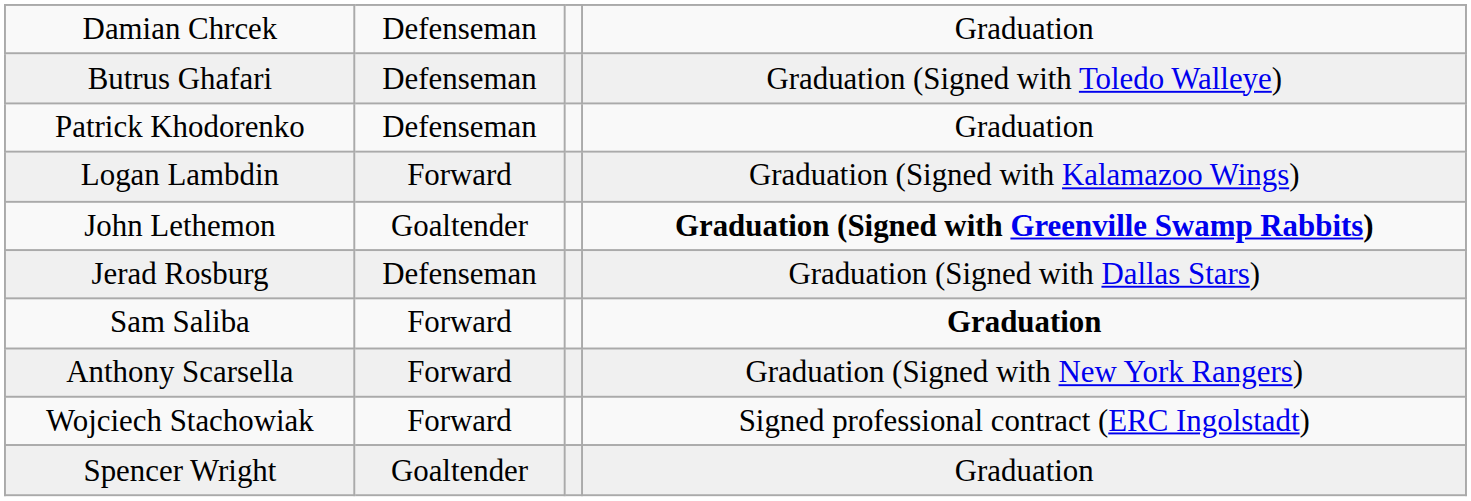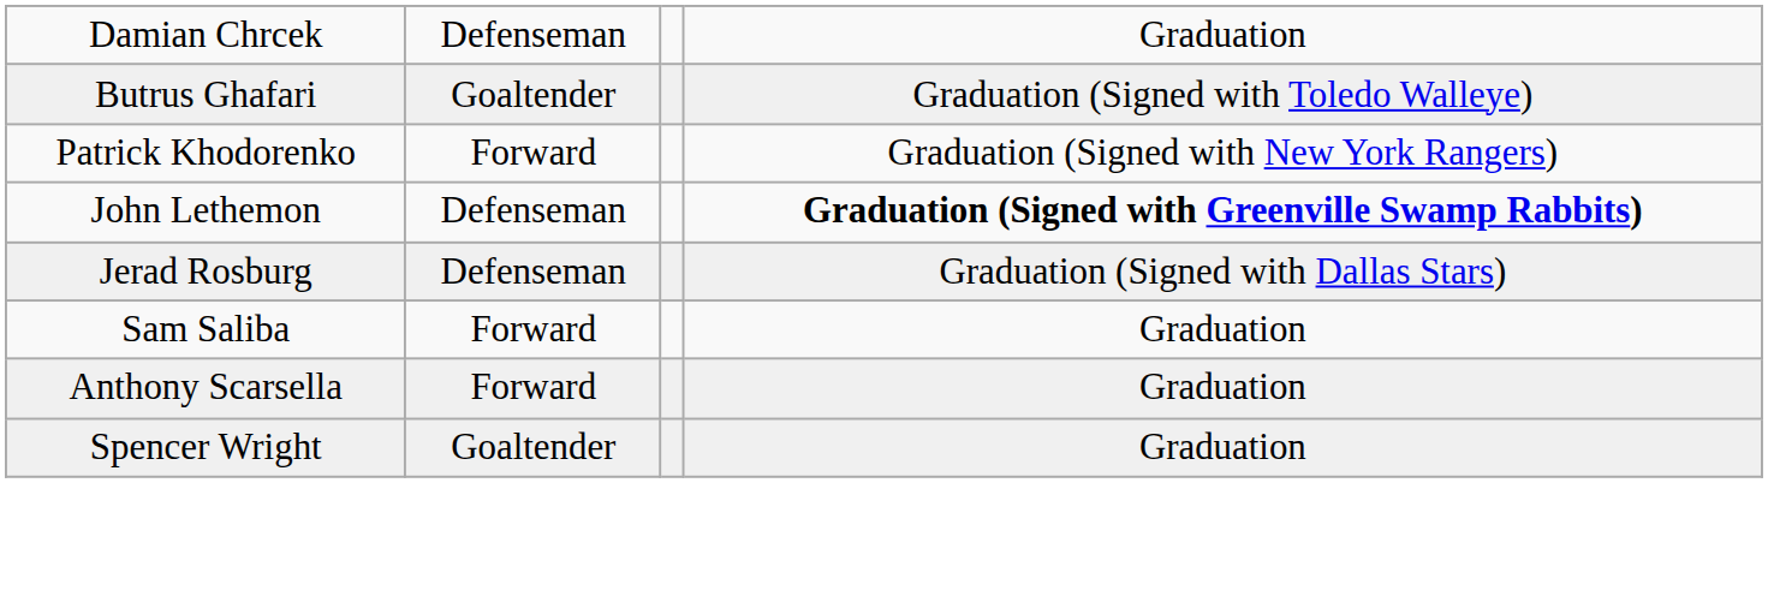Butrus Ghafari | column 2: Defenseman -> Goaltender
Patrick Khodorenko | column 2: Defenseman -> Forward
Patrick Khodorenko | column 4: Graduation -> Graduation (Signed with New York Rangers)
- row: Logan Lambdin | Forward | Graduation (Signed with Kalamazoo Wings)
John Lethemon | column 2: Goaltender -> Defenseman
Sam Saliba | column 4: bold -> normal
Anthony Scarsella | column 4: Graduation (Signed with New York Rangers) -> Graduation
- row: Wojciech Stachowiak | Forward | Signed professional contract (ERC Ingolstadt)
